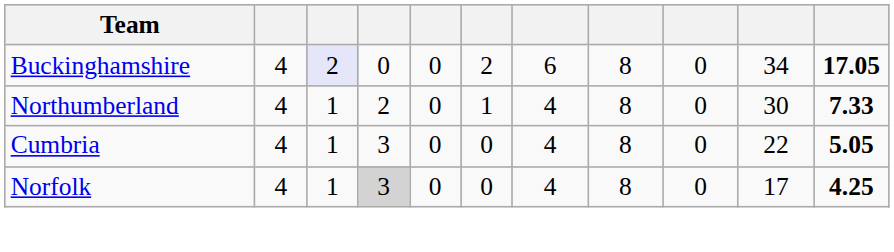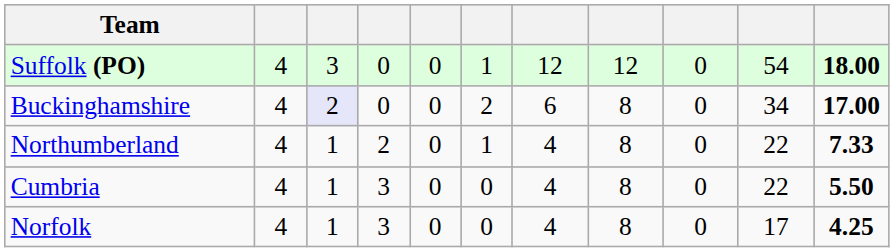+ row: Suffolk (PO) | 4 | 3 | 0 | 0 | 1 | 12 | 12 | 0 | 54 | 18.00
Buckinghamshire | column 11: 17.05 -> 17.00
Northumberland | column 10: 30 -> 22
Cumbria | column 11: 5.05 -> 5.50
Norfolk | column 4: lightgrey background -> no background
